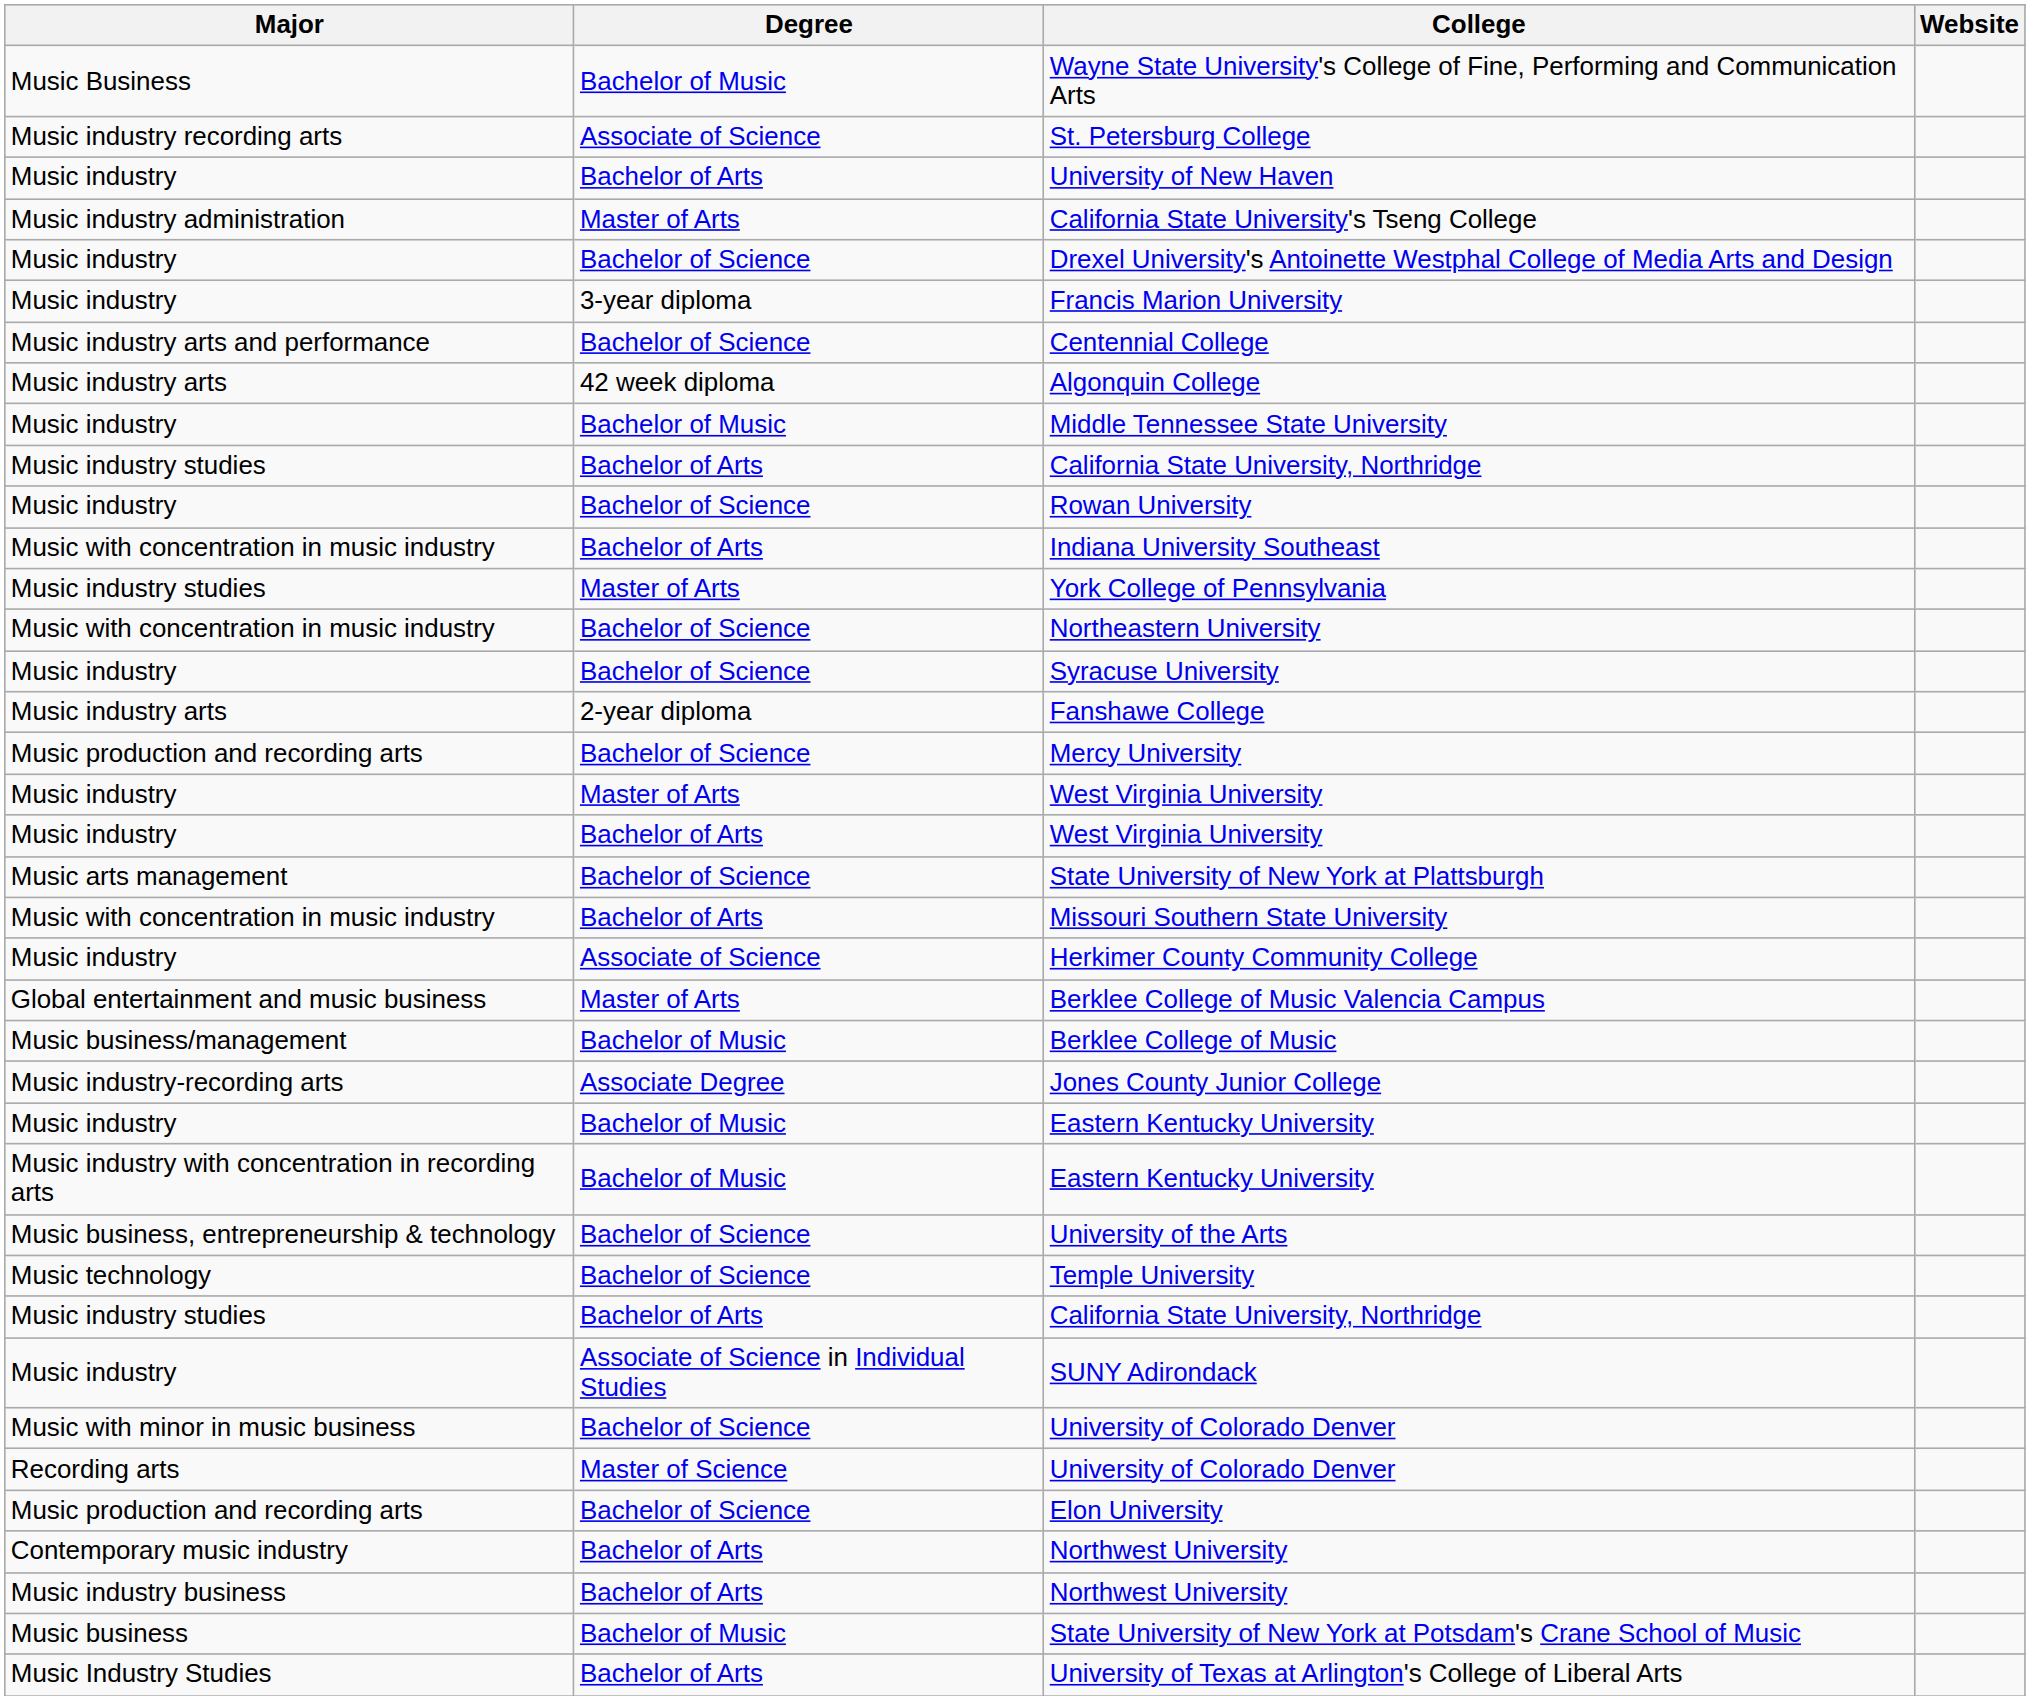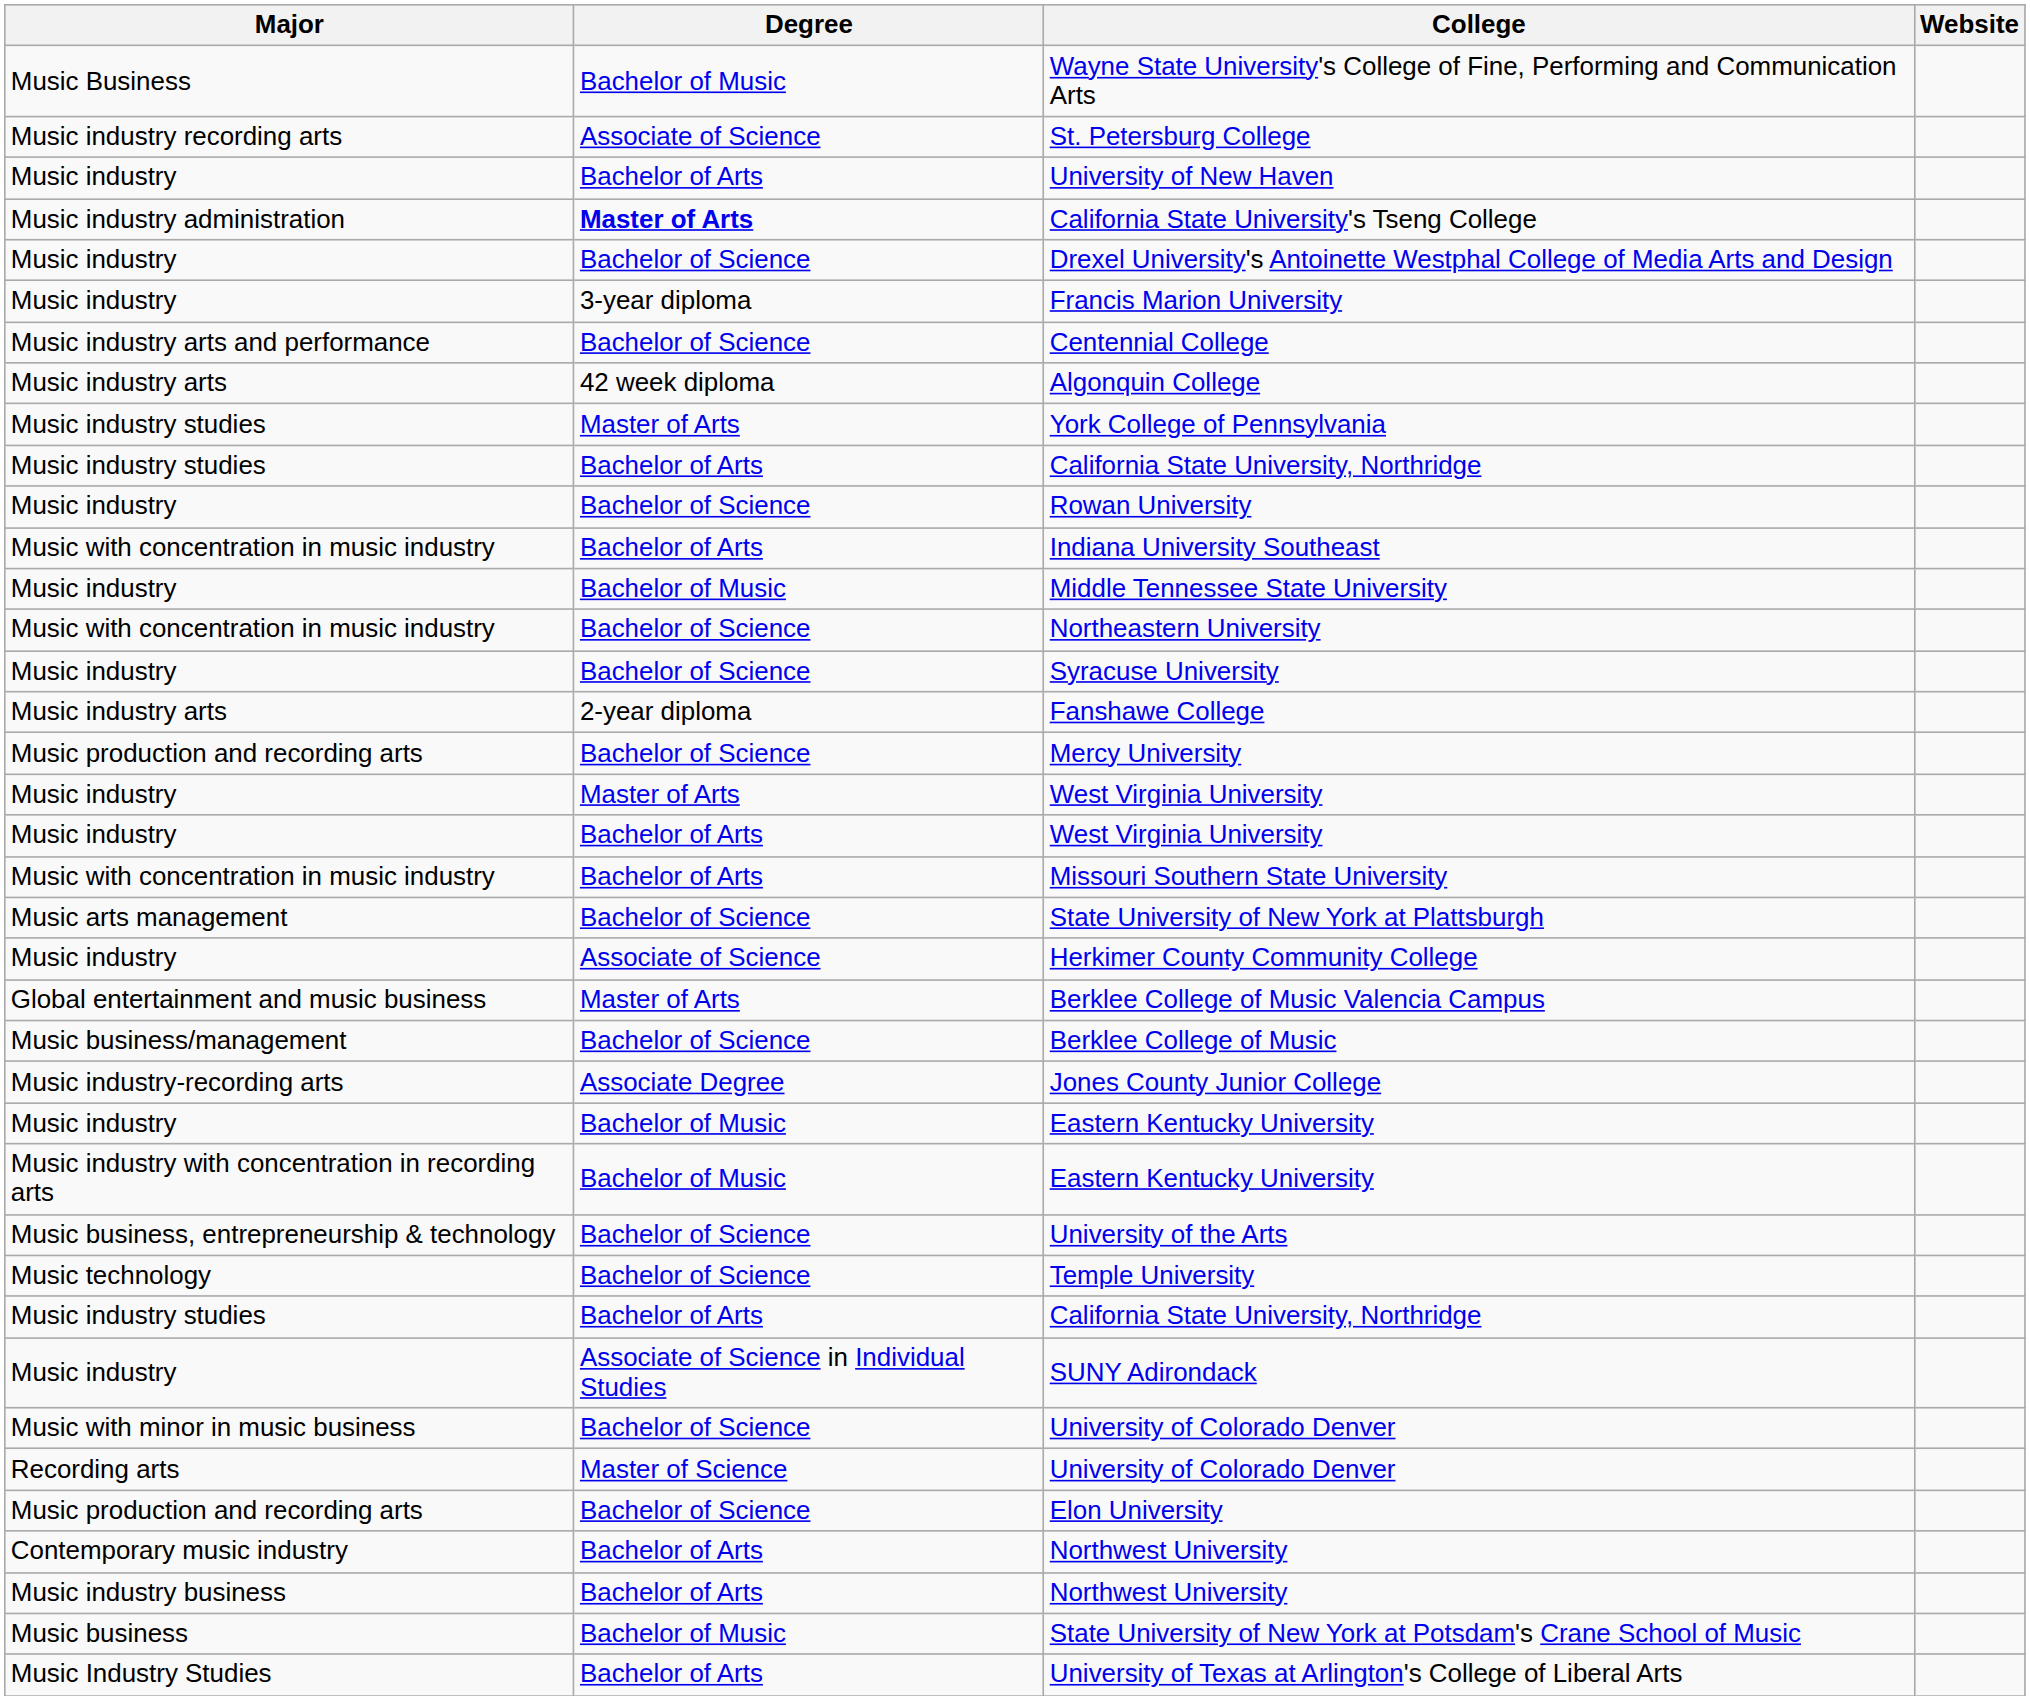California State University's Tseng College | Degree: normal -> bold
rows swapped: York College of Pennsylvania <-> Middle Tennessee State University
rows swapped: Missouri Southern State University <-> State University of New York at Plattsburgh
Berklee College of Music | Degree: Bachelor of Music -> Bachelor of Science
